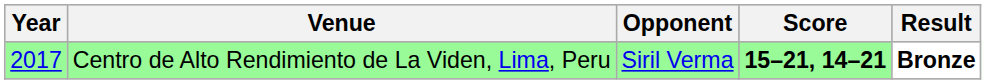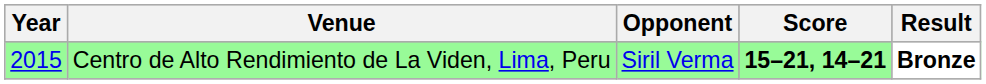Centro de Alto Rendimiento de La Viden, Lima, Peru | Year: 2017 -> 2015
